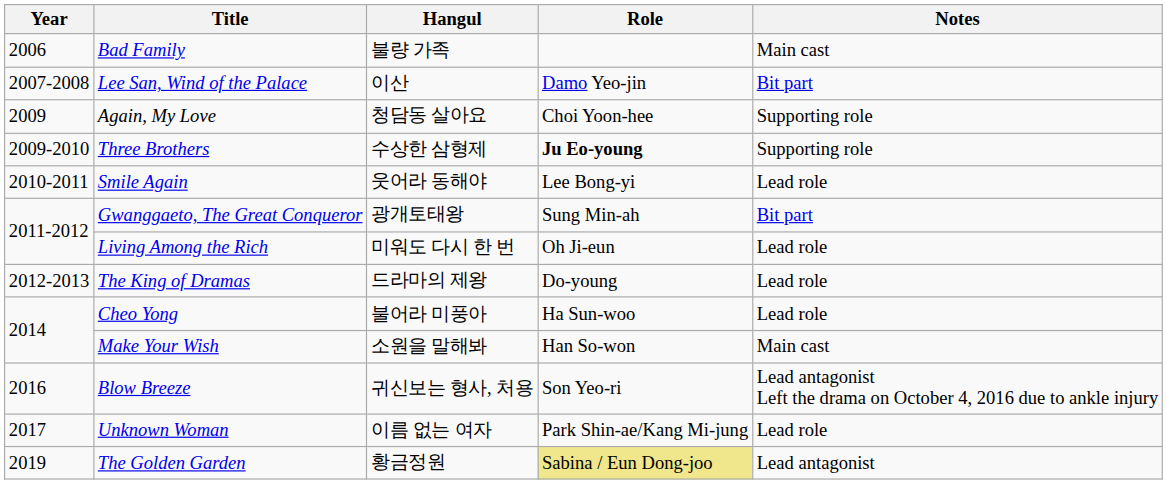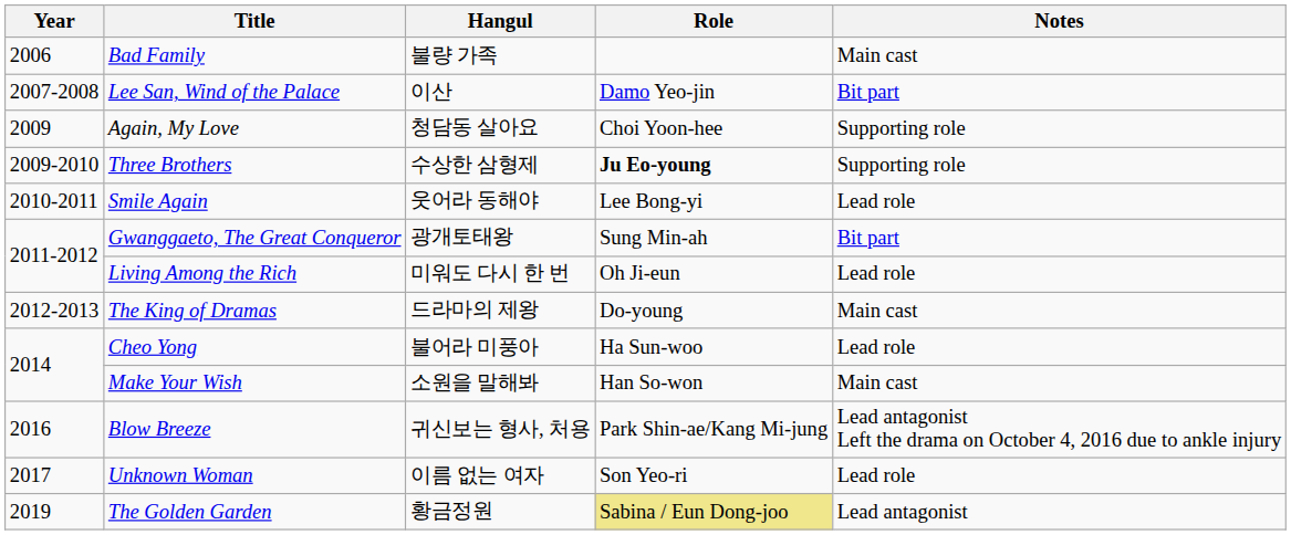The King of Dramas | Notes: Lead role -> Main cast
Blow Breeze | Role: Son Yeo-ri -> Park Shin-ae/Kang Mi-jung
Unknown Woman | Role: Park Shin-ae/Kang Mi-jung -> Son Yeo-ri
